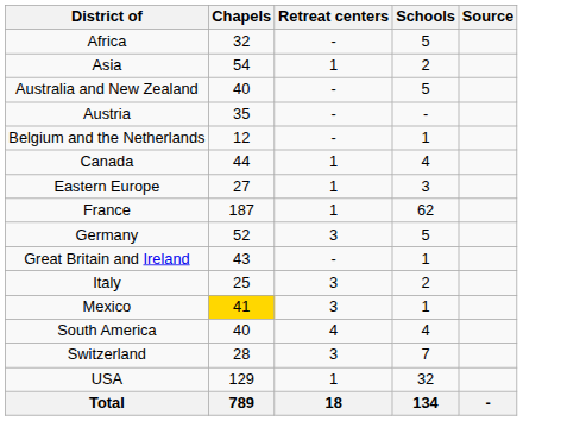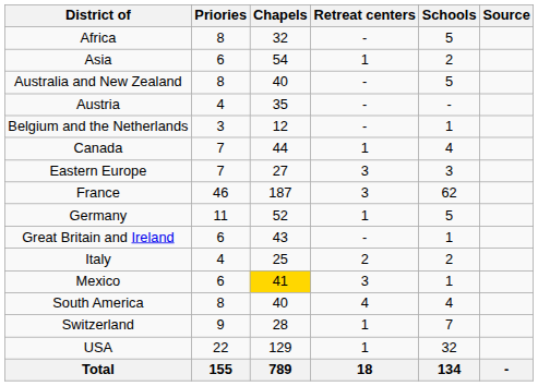+ column: Priories | 8 | 6 | 8 | 4 | 3 | 7 | 7 | 46 | 11 | 6 | 4 | 6 | 8 | 9 | 22 | 155
Eastern Europe | Retreat centers: 1 -> 3
France | Retreat centers: 1 -> 3
Germany | Retreat centers: 3 -> 1
Italy | Retreat centers: 3 -> 2
Switzerland | Retreat centers: 3 -> 1
